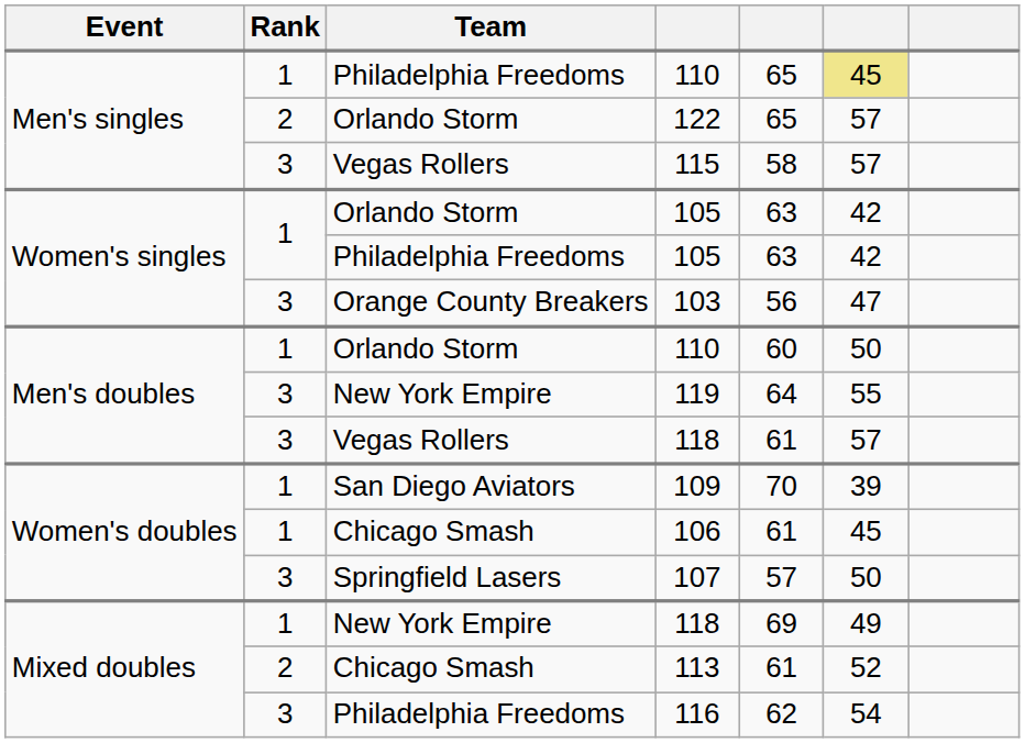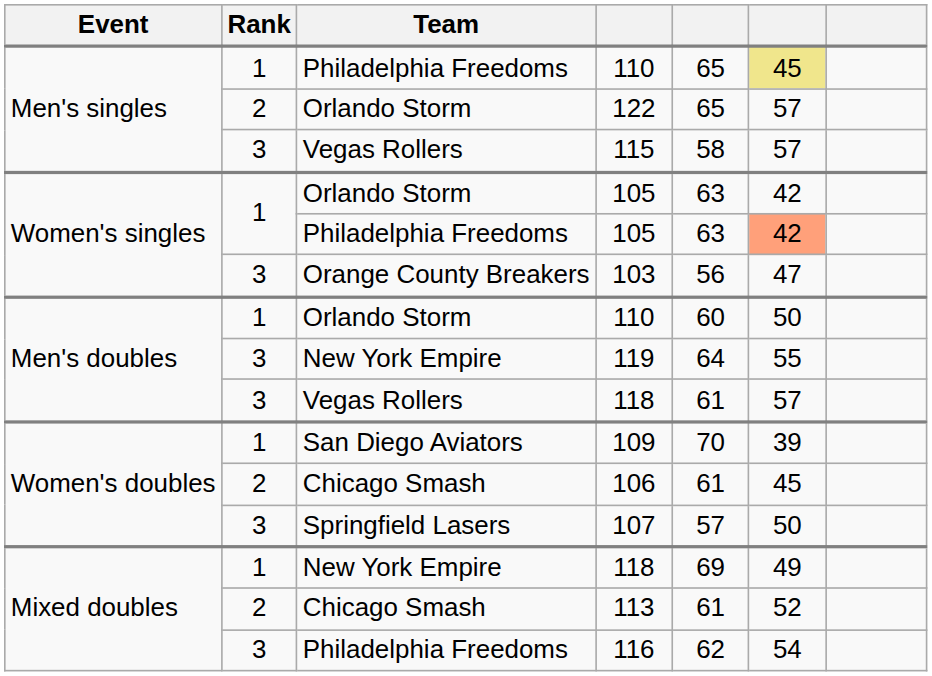Philadelphia Freedoms / 105 | column 6: no background -> lightsalmon background
106 | Rank: 1 -> 2
